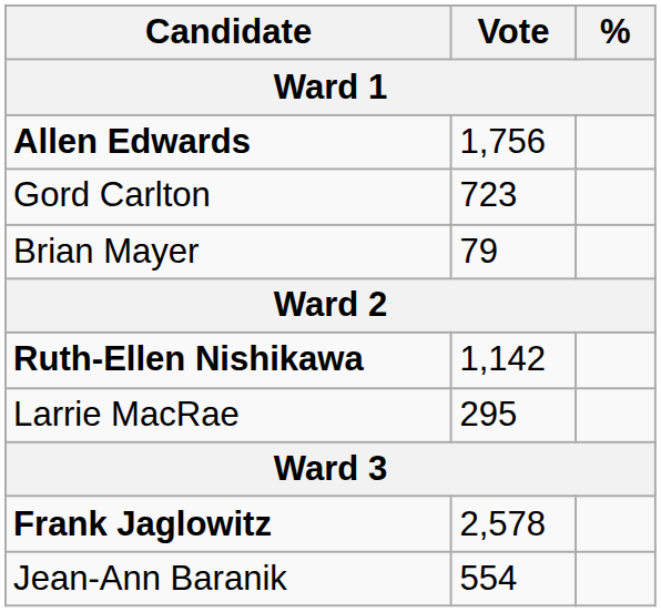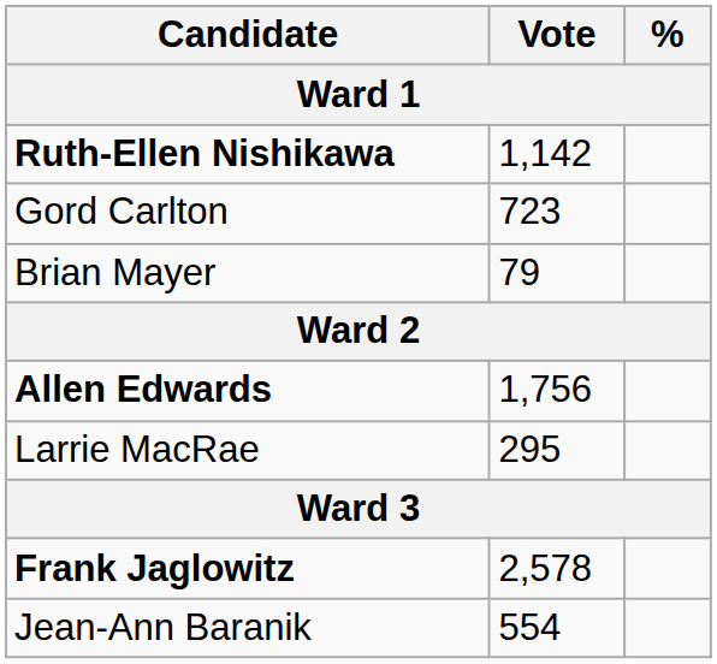rows swapped: Ruth-Ellen Nishikawa <-> Allen Edwards
